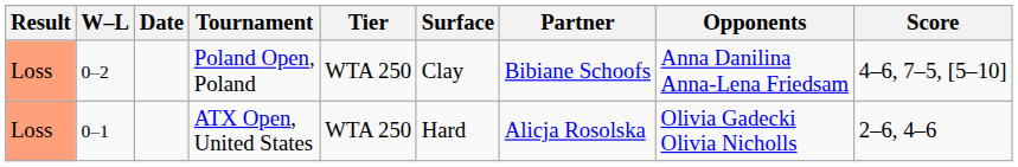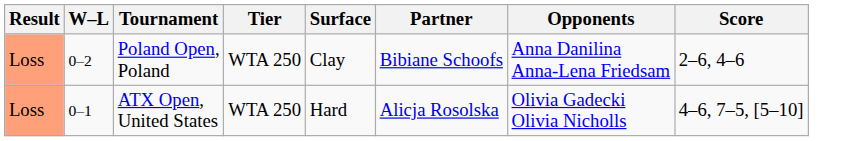- column: Date
Poland Open, Poland | Score: 4–6, 7–5, [5–10] -> 2–6, 4–6
ATX Open, United States | Score: 2–6, 4–6 -> 4–6, 7–5, [5–10]
